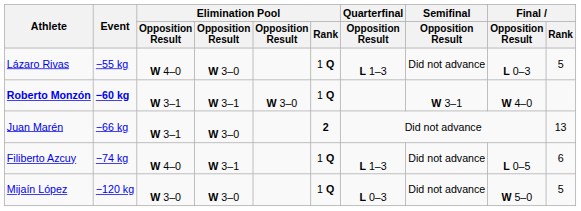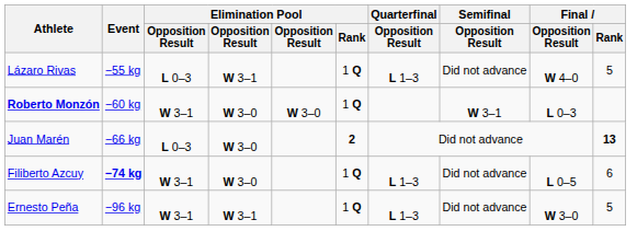Lázaro Rivas | column 3: W 4–0 -> L 0–3
Lázaro Rivas | column 4: W 3–0 -> W 3–1
Lázaro Rivas | Final / Opposition Result: L 0–3 -> W 4–0
Roberto Monzón | Event: bold -> normal
Roberto Monzón | column 4: W 3–1 -> W 3–0
Roberto Monzón | Final / Opposition Result: W 4–0 -> L 0–3
Juan Marén | column 3: W 3–1 -> L 0–3
Juan Marén | Final / Rank: normal -> bold
Filiberto Azcuy | Event: normal -> bold
Filiberto Azcuy | column 3: W 4–0 -> W 3–1
Filiberto Azcuy | column 4: W 3–1 -> W 3–0
+ row: Ernesto Peña | −96 kg | W 3–1 | W 3–1 | 1 Q | L 1–3 | Did not advance | W 3–0 | 5
- row: Mijaín López | −120 kg | W 3–0 | W 3–0 | 1 Q | L 0–3 | Did not advance | W 5–0 | 5
